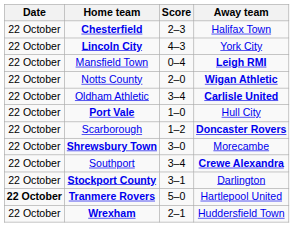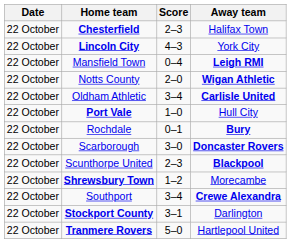+ row: 22 October | Rochdale | 0–1 | Bury
Scarborough | Score: 1–2 -> 3–0
+ row: 22 October | Scunthorpe United | 2–3 | Blackpool
Shrewsbury Town | Score: 3–0 -> 1–2
Tranmere Rovers | Date: bold -> normal
- row: 22 October | Wrexham | 2–1 | Huddersfield Town
